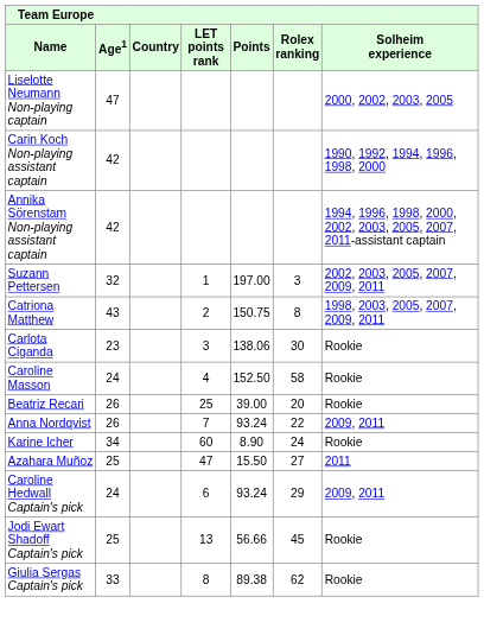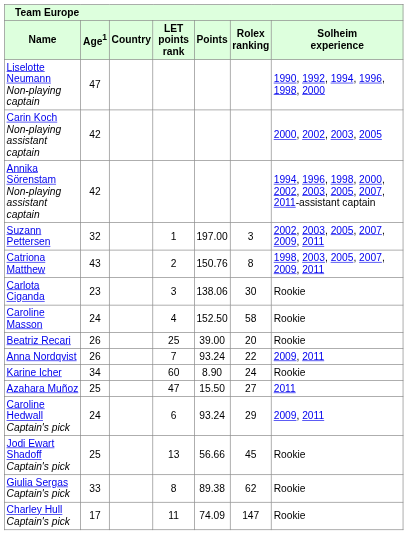Liselotte Neumann Non-playing captain | Solheim experience: 2000, 2002, 2003, 2005 -> 1990, 1992, 1994, 1996, 1998, 2000
Carin Koch Non-playing assistant captain | Solheim experience: 1990, 1992, 1994, 1996, 1998, 2000 -> 2000, 2002, 2003, 2005
Catriona Matthew | Points: 150.75 -> 150.76
+ row: Charley Hull Captain's pick | 17 | 11 | 74.09 | 147 | Rookie
